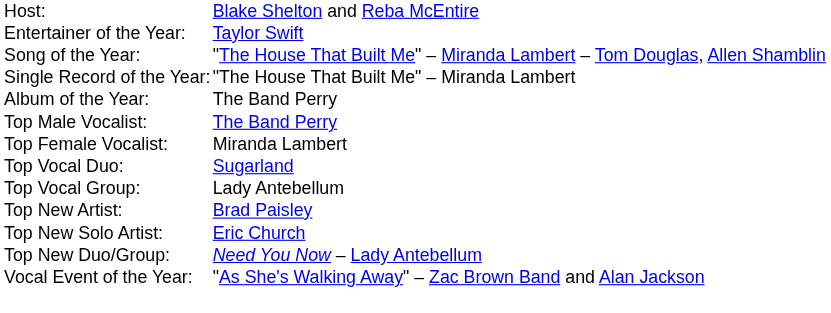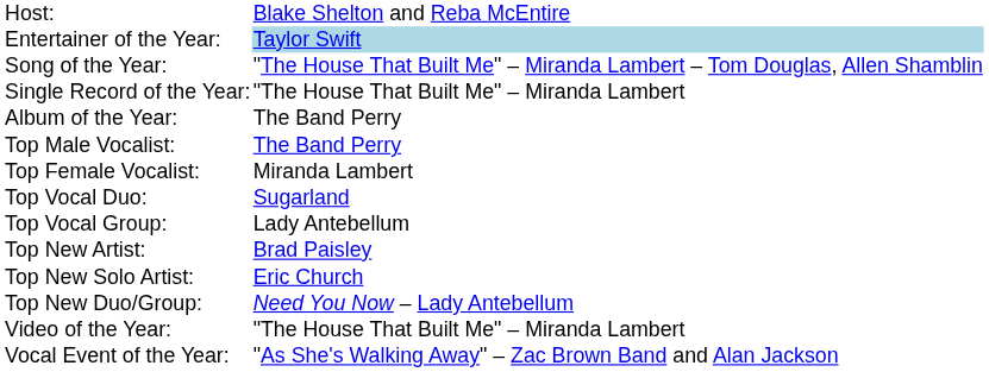Entertainer of the Year: | column 2: no background -> lightblue background
+ row: Video of the Year: | "The House That Built Me" – Miranda Lambert
